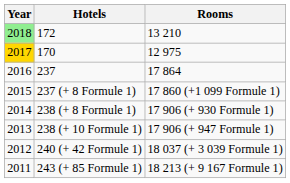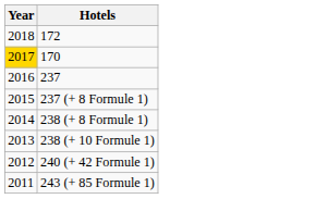- column: Rooms | 13 210 | 12 975 | 17 864 | 17 860 (+1 099 Formule 1) | 17 906 (+ 930 Formule 1) | 17 906 (+ 947 Formule 1) | 18 037 (+ 3 039 Formule 1) | 18 213 (+ 9 167 Formule 1)
172 | Year: lightgreen background -> no background
